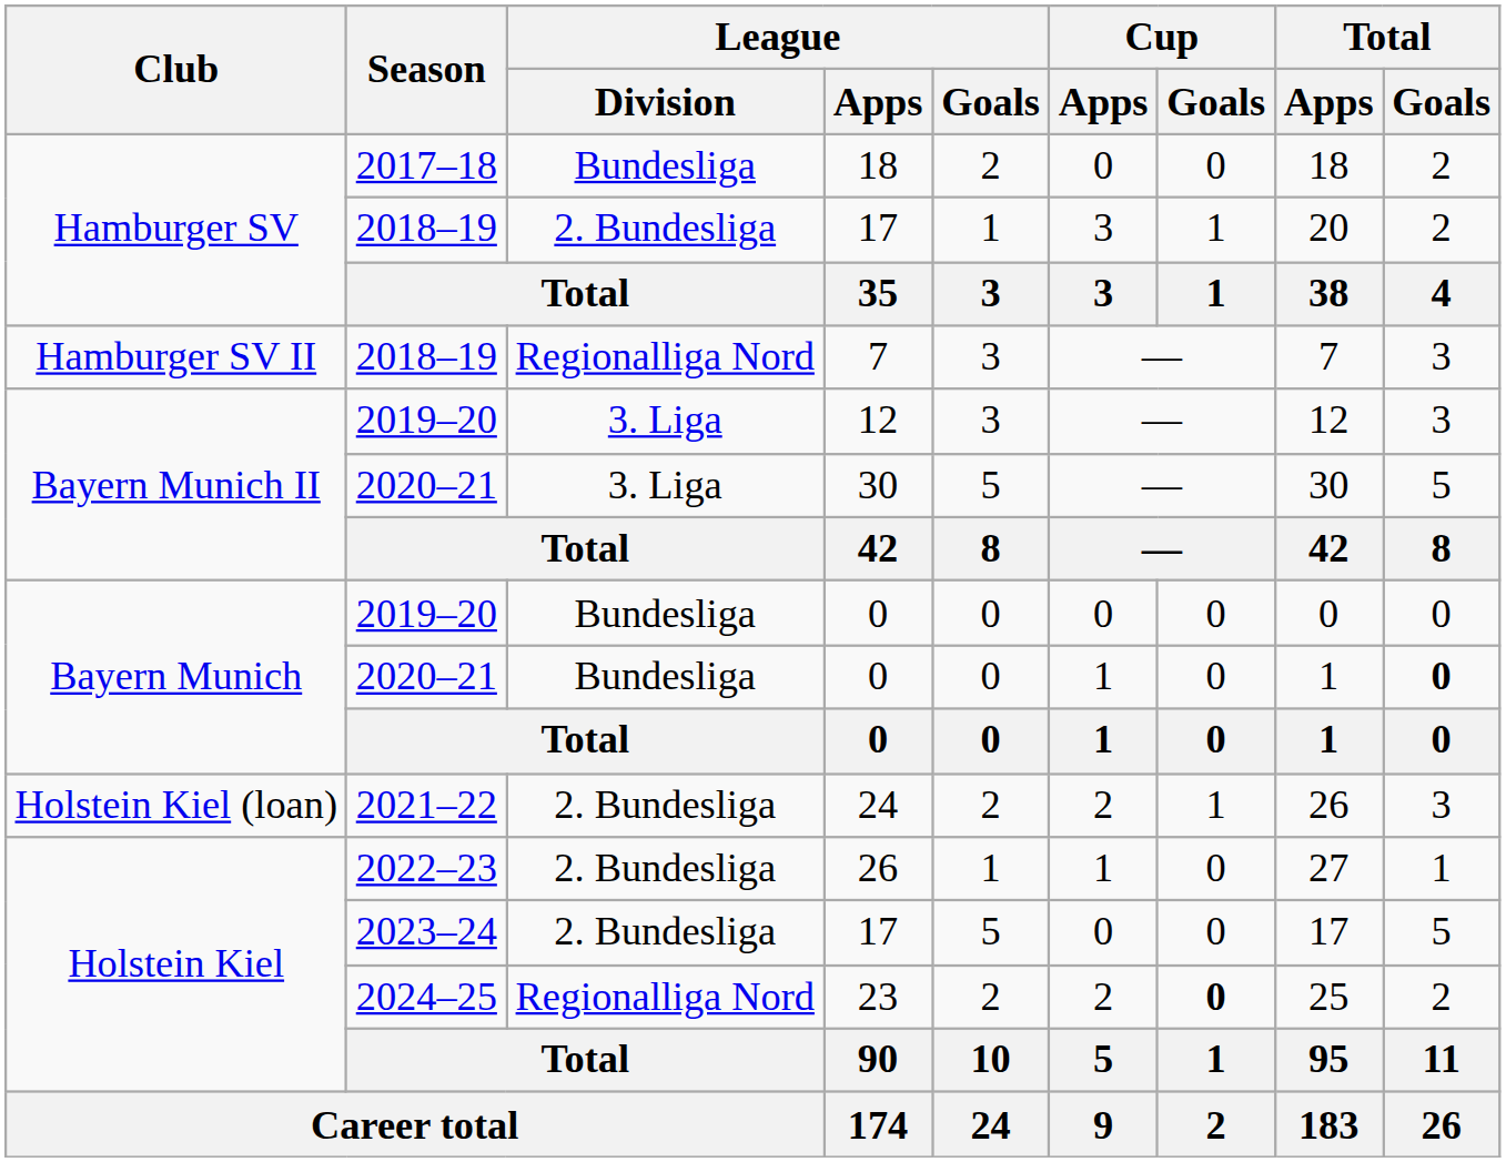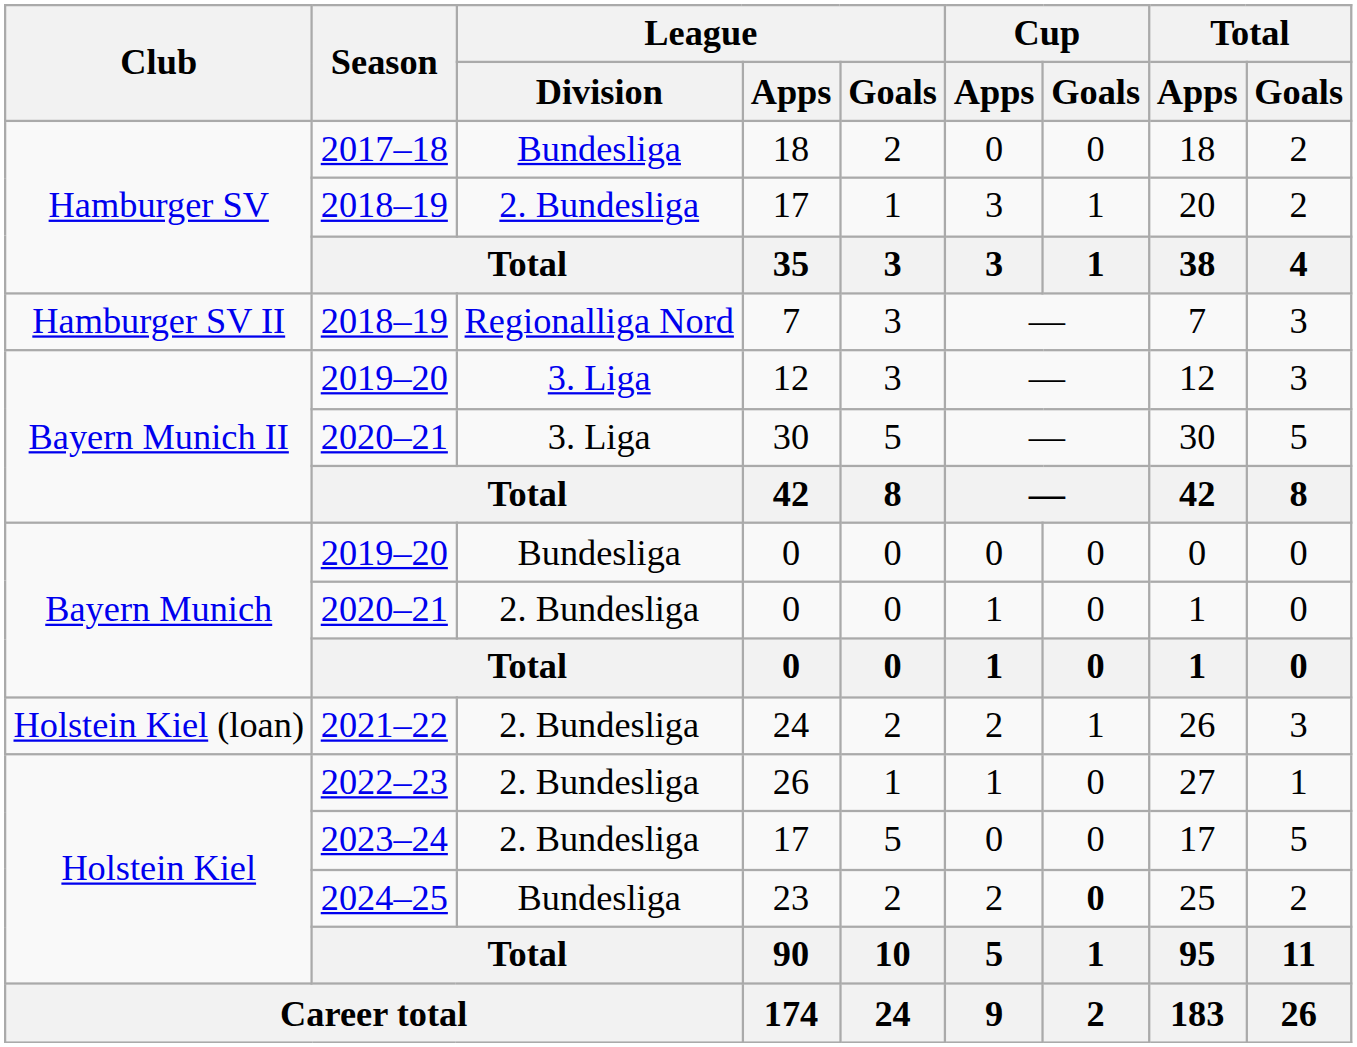2020–21 / 0 | League / Division: Bundesliga -> 2. Bundesliga
2020–21 / 0 | Total / Goals: bold -> normal
23 | League / Division: Regionalliga Nord -> Bundesliga
